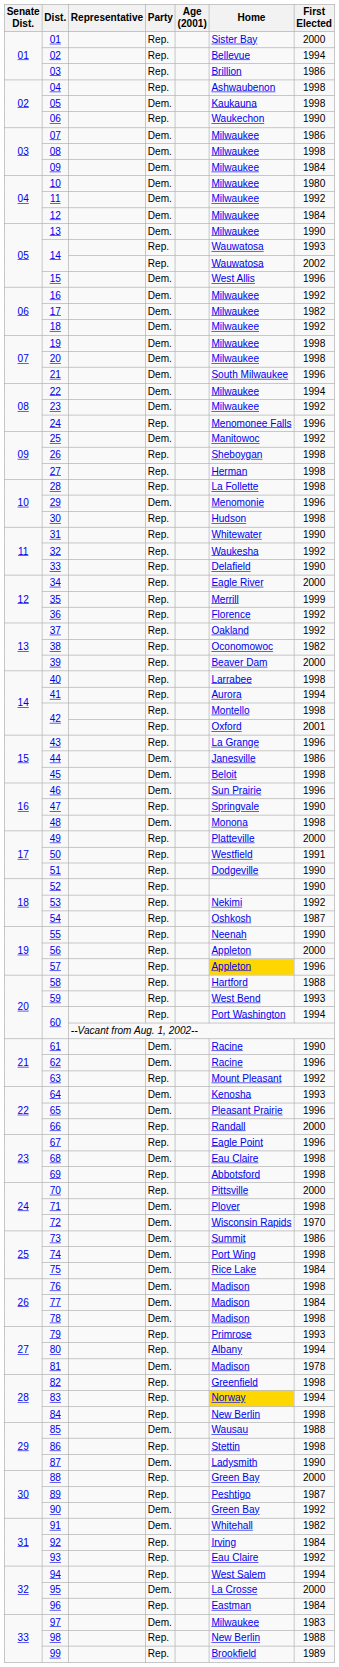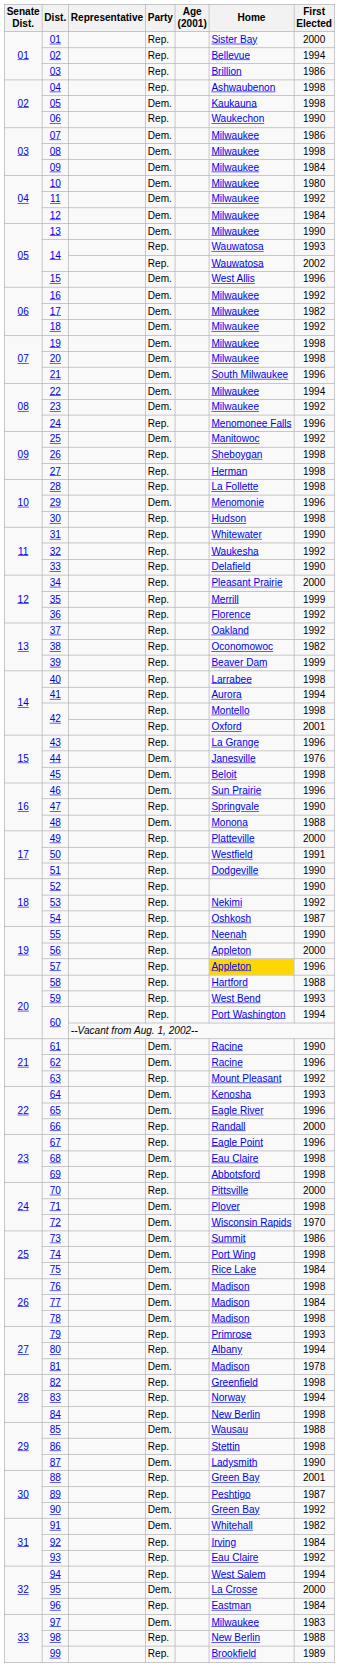34 | Home: Eagle River -> Pleasant Prairie
39 | First Elected: 2000 -> 1999
44 | First Elected: 1986 -> 1976
48 | First Elected: 1998 -> 1988
65 | Home: Pleasant Prairie -> Eagle River
83 | Home: gold background -> no background
88 | First Elected: 2000 -> 2001
